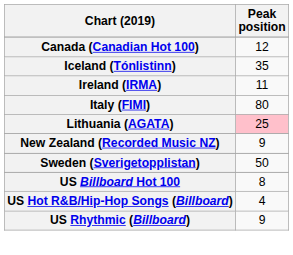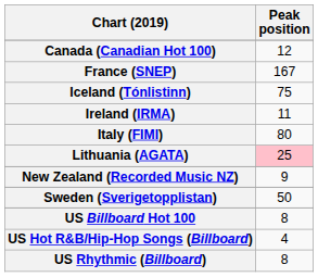+ row: France (SNEP) | 167
Iceland (Tónlistinn) | Peak position: 35 -> 75
US Rhythmic (Billboard) | Peak position: 9 -> 8
